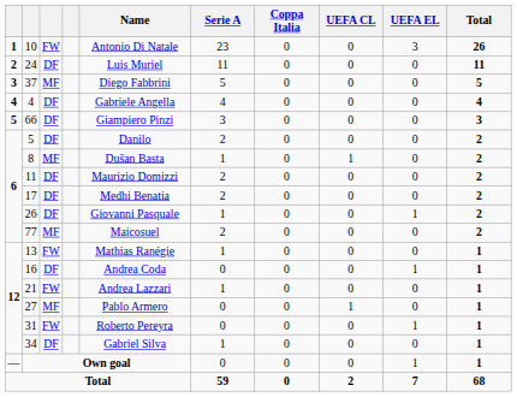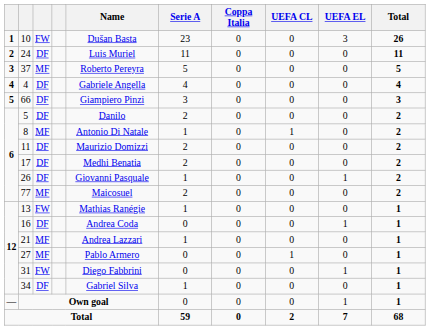10 | Name: Antonio Di Natale -> Dušan Basta
37 | Name: Diego Fabbrini -> Roberto Pereyra
8 | Name: Dušan Basta -> Antonio Di Natale
21 | column 3: FW -> MF
31 | Name: Roberto Pereyra -> Diego Fabbrini
